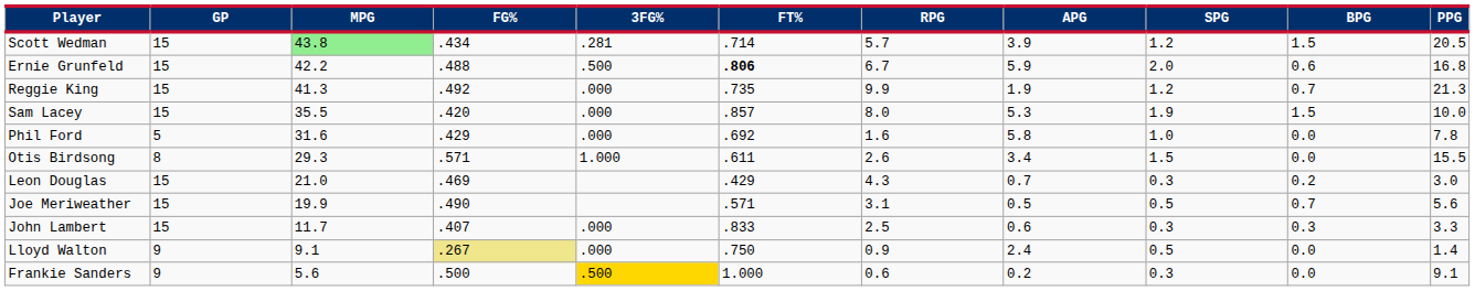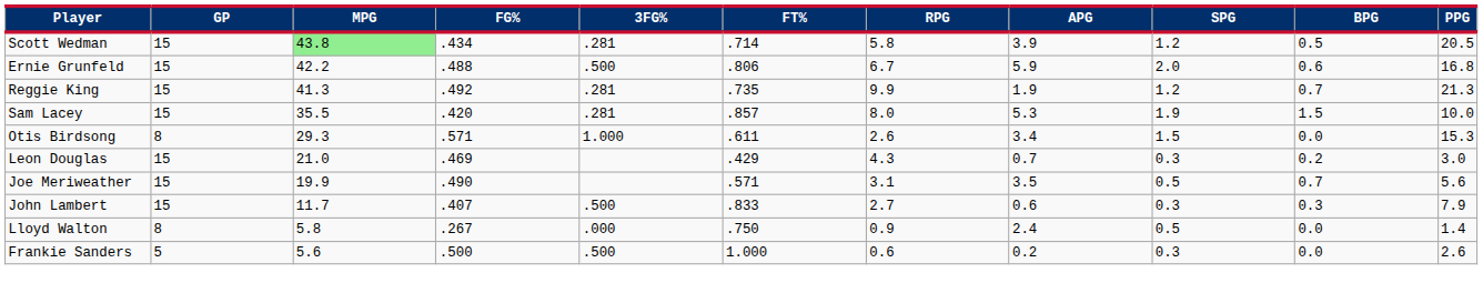Scott Wedman | RPG: 5.7 -> 5.8
Scott Wedman | BPG: 1.5 -> 0.5
Ernie Grunfeld | FT%: bold -> normal
Reggie King | 3FG%: .000 -> .281
Sam Lacey | 3FG%: .000 -> .281
- row: Phil Ford | 5 | 31.6 | .429 | .000 | .692 | 1.6 | 5.8 | 1.0 | 0.0 | 7.8
Otis Birdsong | PPG: 15.5 -> 15.3
Joe Meriweather | APG: 0.5 -> 3.5
John Lambert | 3FG%: .000 -> .500
John Lambert | RPG: 2.5 -> 2.7
John Lambert | PPG: 3.3 -> 7.9
Lloyd Walton | GP: 9 -> 8
Lloyd Walton | MPG: 9.1 -> 5.8
Lloyd Walton | FG%: khaki background -> no background
Frankie Sanders | GP: 9 -> 5
Frankie Sanders | 3FG%: gold background -> no background
Frankie Sanders | PPG: 9.1 -> 2.6
